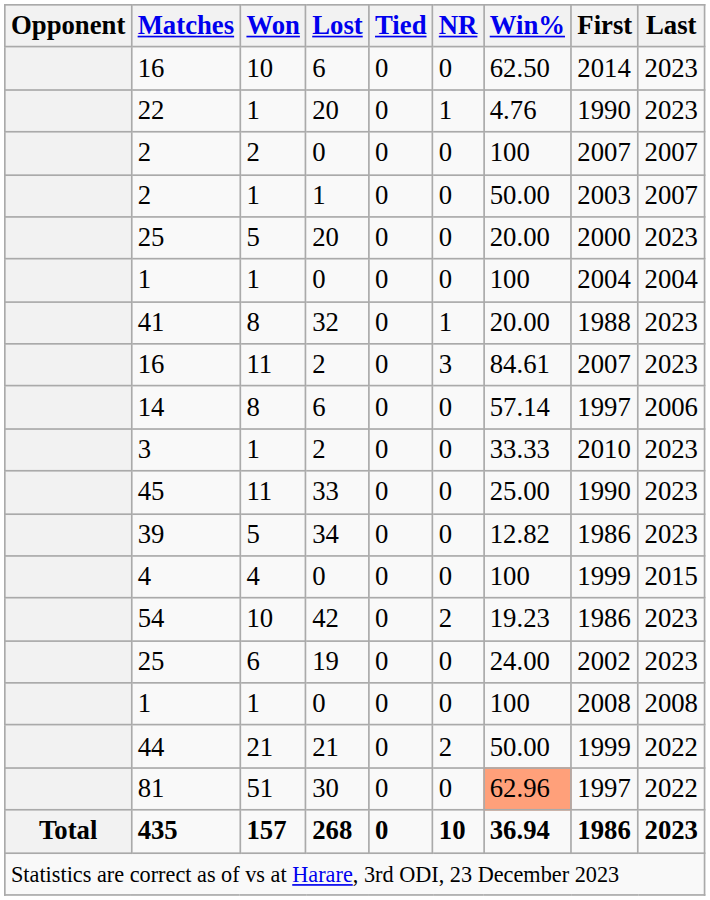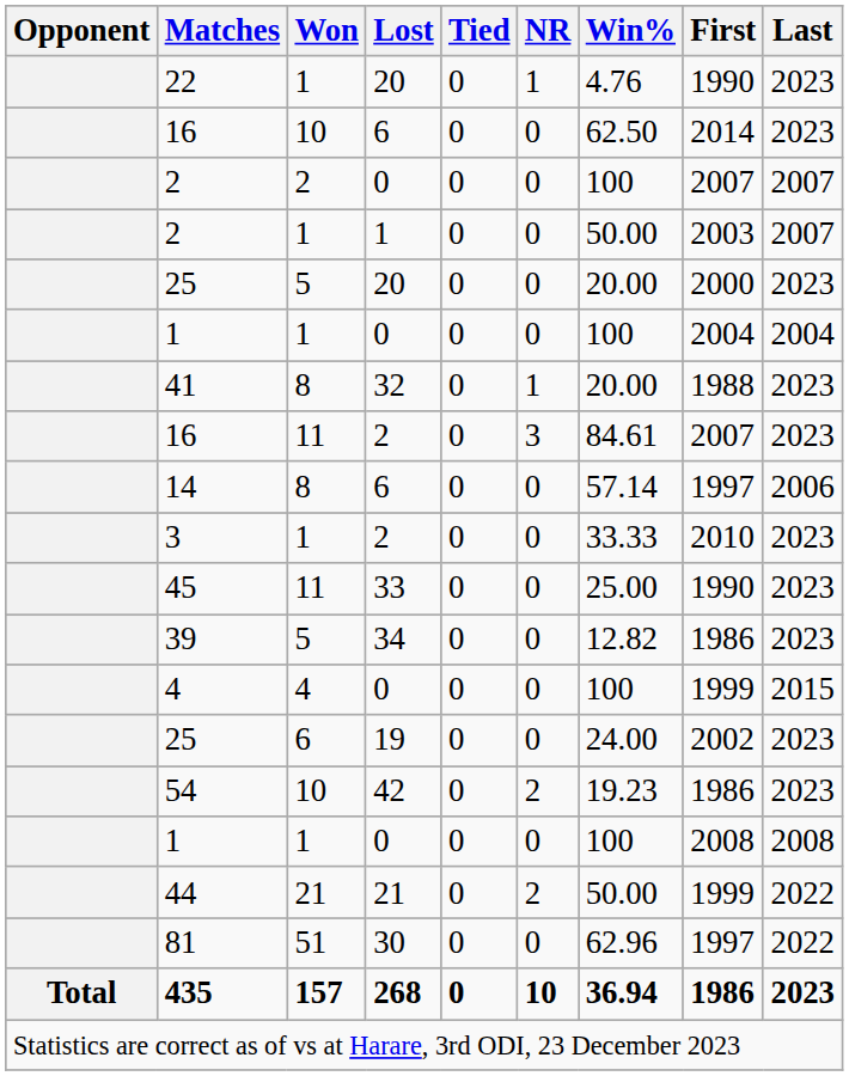rows swapped: 16 / 6 <-> 22
rows swapped: 25 / 19 <-> 54
81 | Win%: lightsalmon background -> no background
